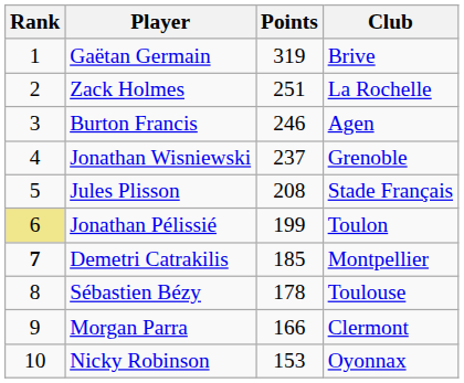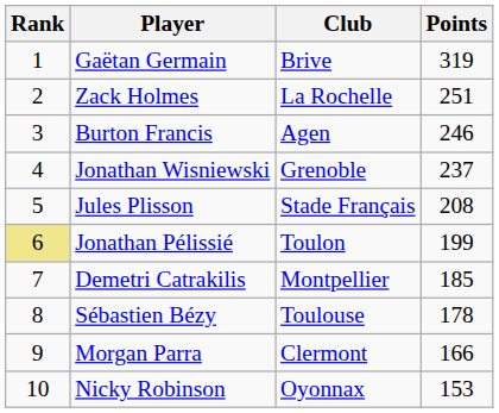columns swapped: Club <-> Points
Demetri Catrakilis | Rank: bold -> normal
